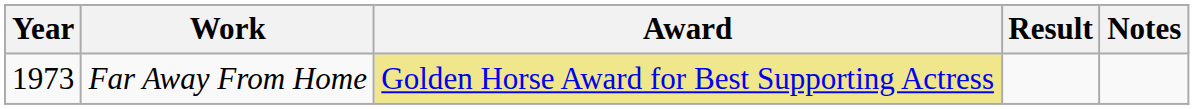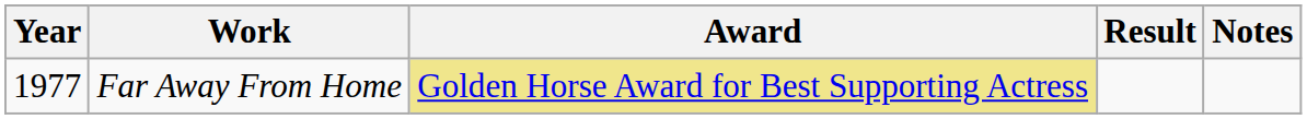Far Away From Home | Year: 1973 -> 1977
